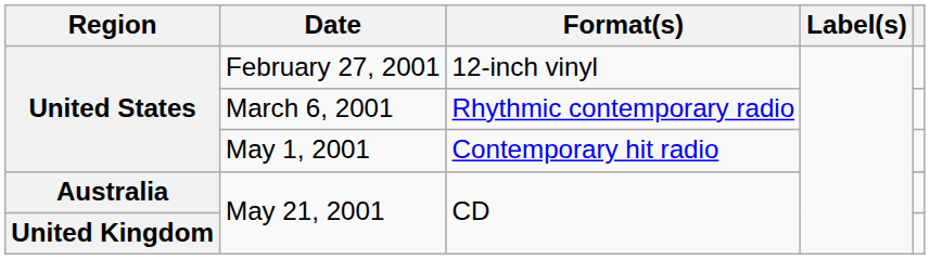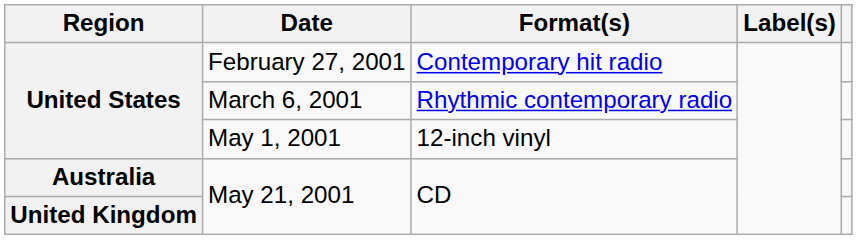February 27, 2001 | Format(s): 12-inch vinyl -> Contemporary hit radio
May 1, 2001 | Format(s): Contemporary hit radio -> 12-inch vinyl
